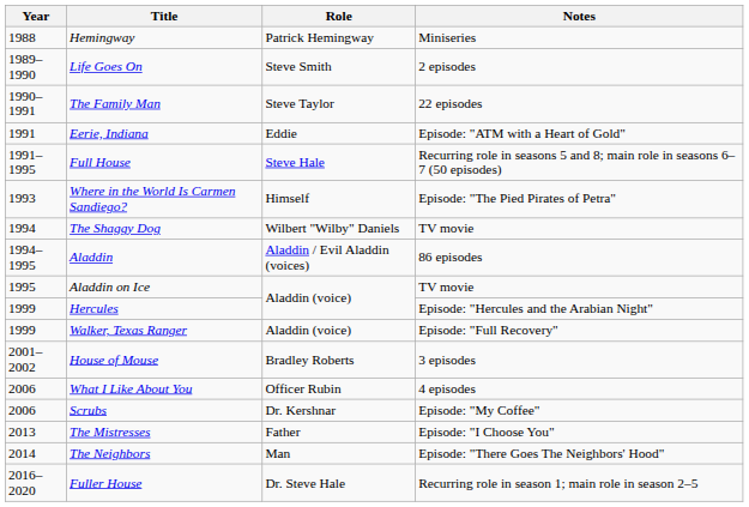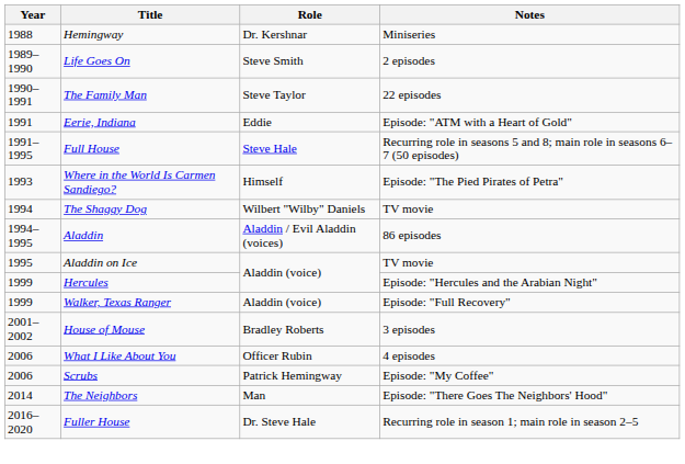Hemingway | Role: Patrick Hemingway -> Dr. Kershnar
Scrubs | Role: Dr. Kershnar -> Patrick Hemingway
- row: 2013 | The Mistresses | Father | Episode: "I Choose You"
